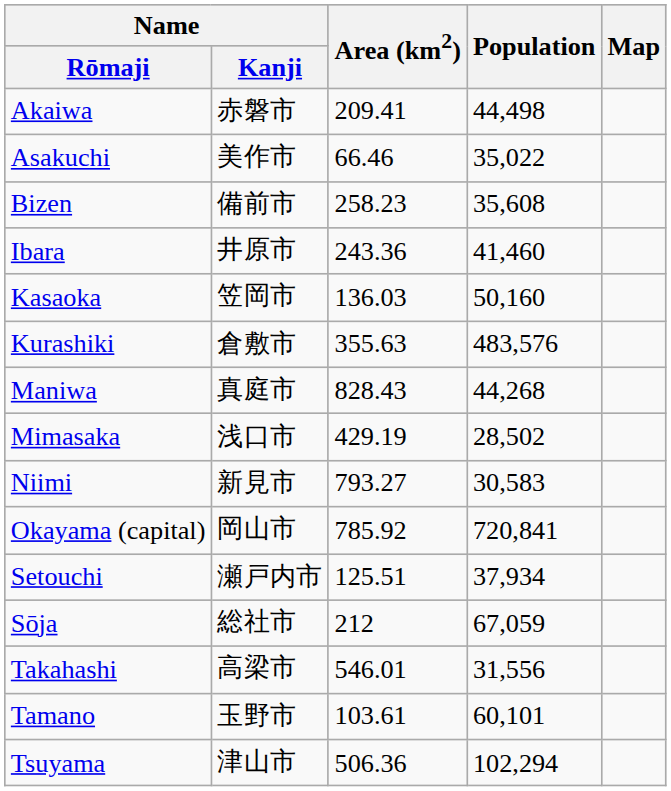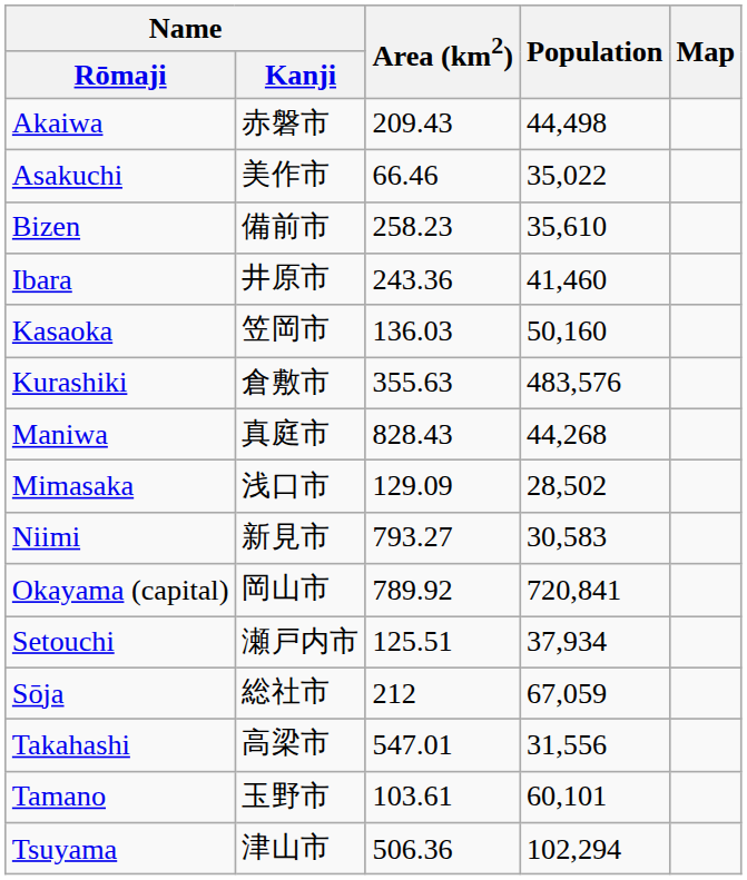Akaiwa | Area (km2): 209.41 -> 209.43
Bizen | Population: 35,608 -> 35,610
Mimasaka | Area (km2): 429.19 -> 129.09
Okayama (capital) | Area (km2): 785.92 -> 789.92
Takahashi | Area (km2): 546.01 -> 547.01
